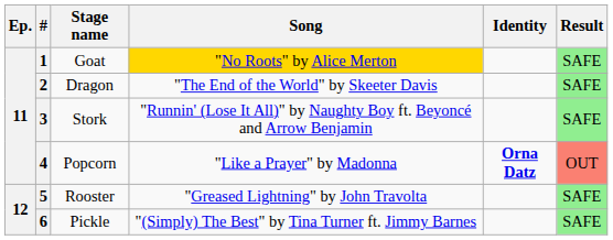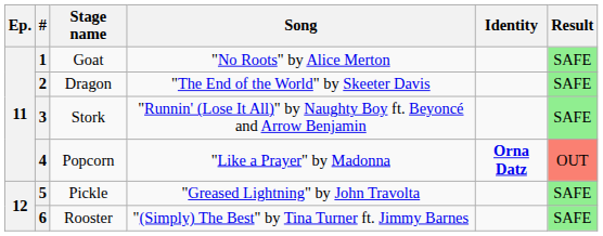1 | Song: gold background -> no background
5 | Stage name: Rooster -> Pickle
6 | Stage name: Pickle -> Rooster
